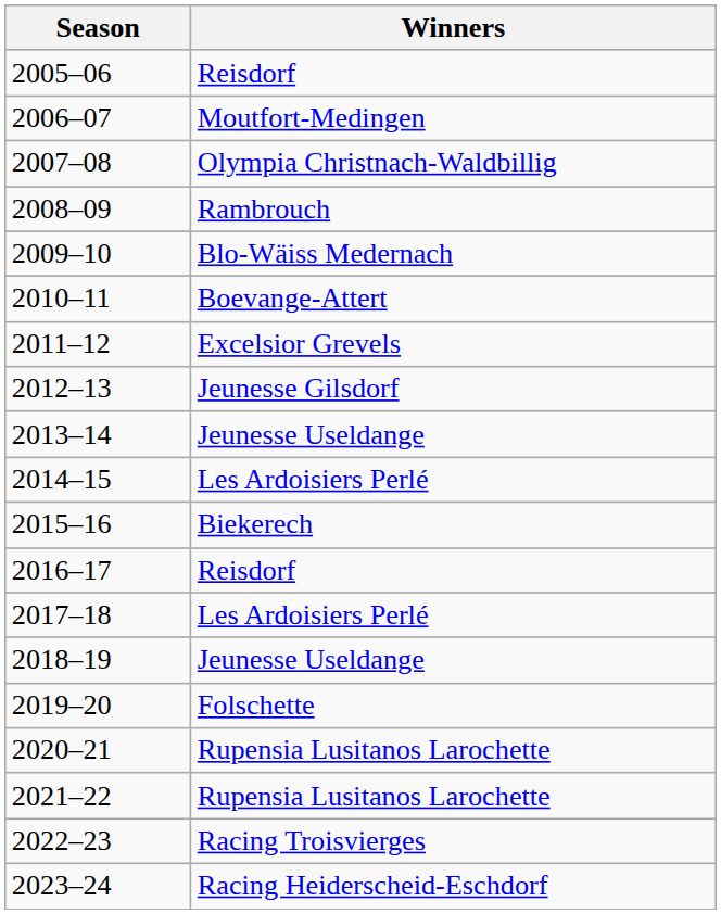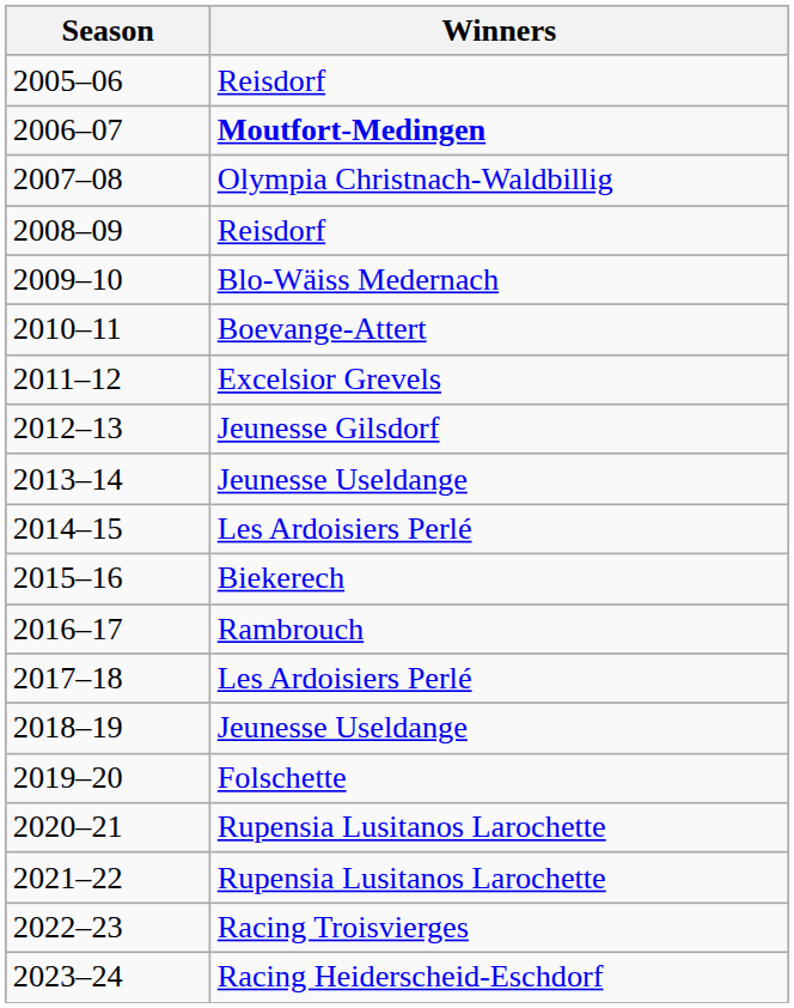2006–07 | Winners: normal -> bold
2008–09 | Winners: Rambrouch -> Reisdorf
2016–17 | Winners: Reisdorf -> Rambrouch
